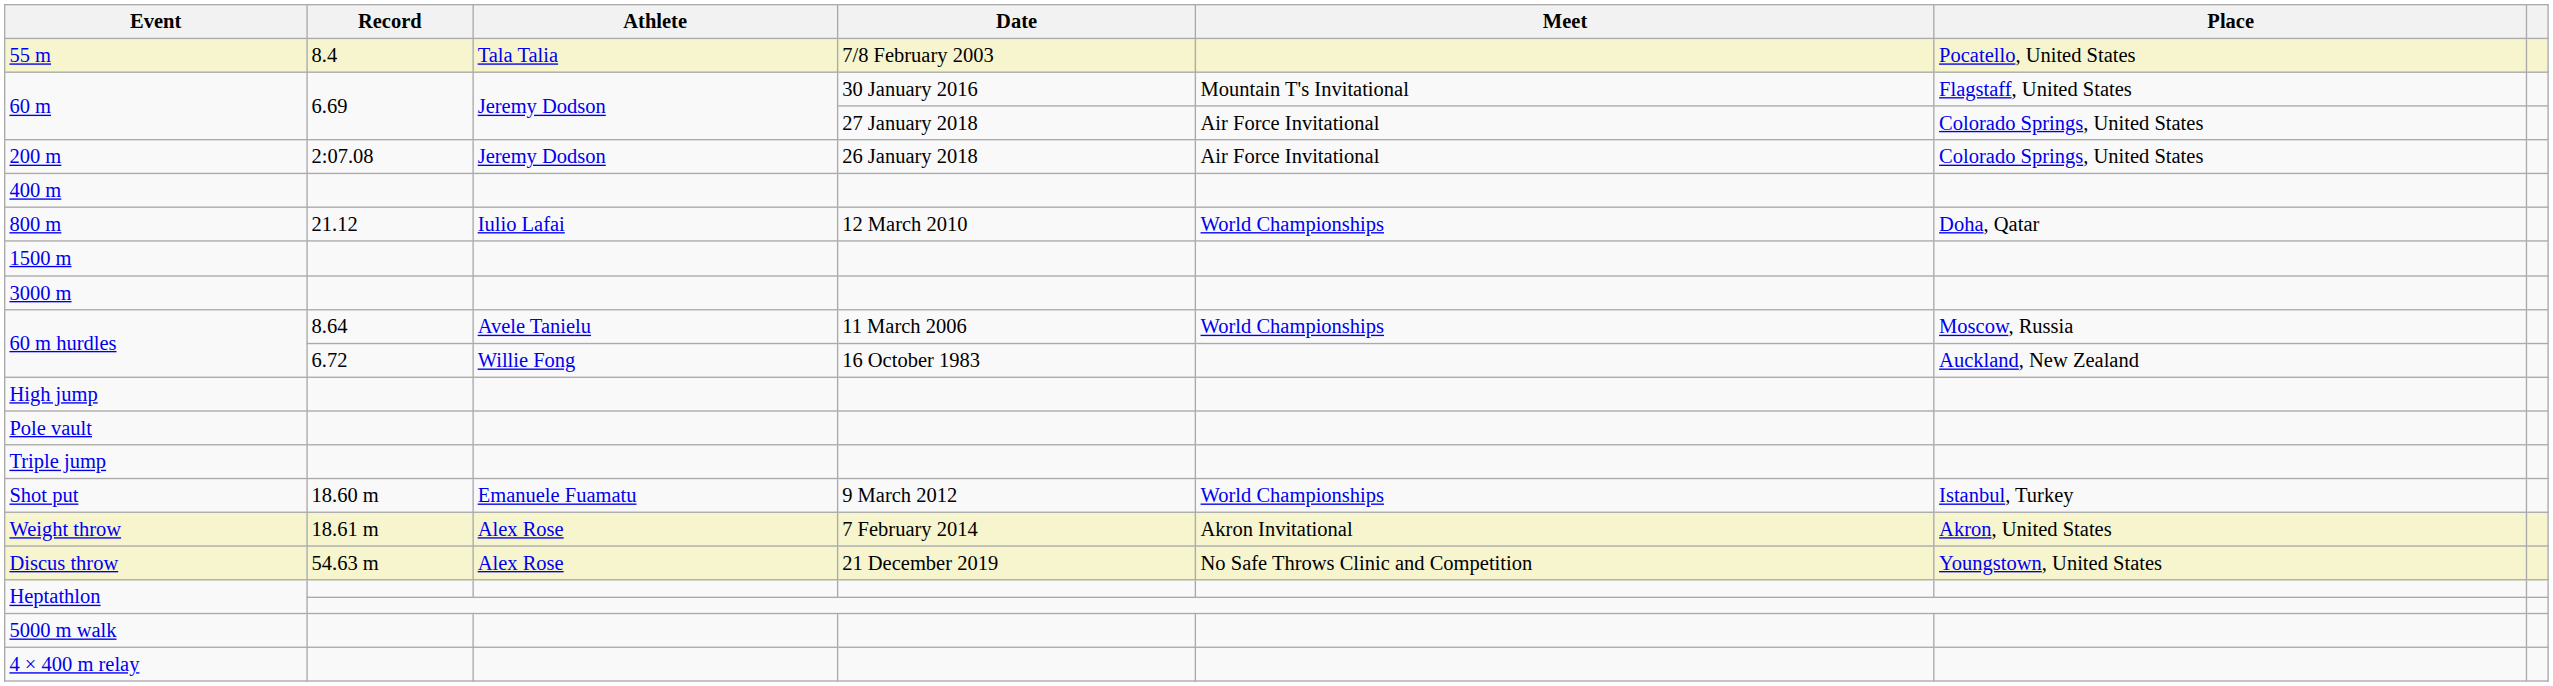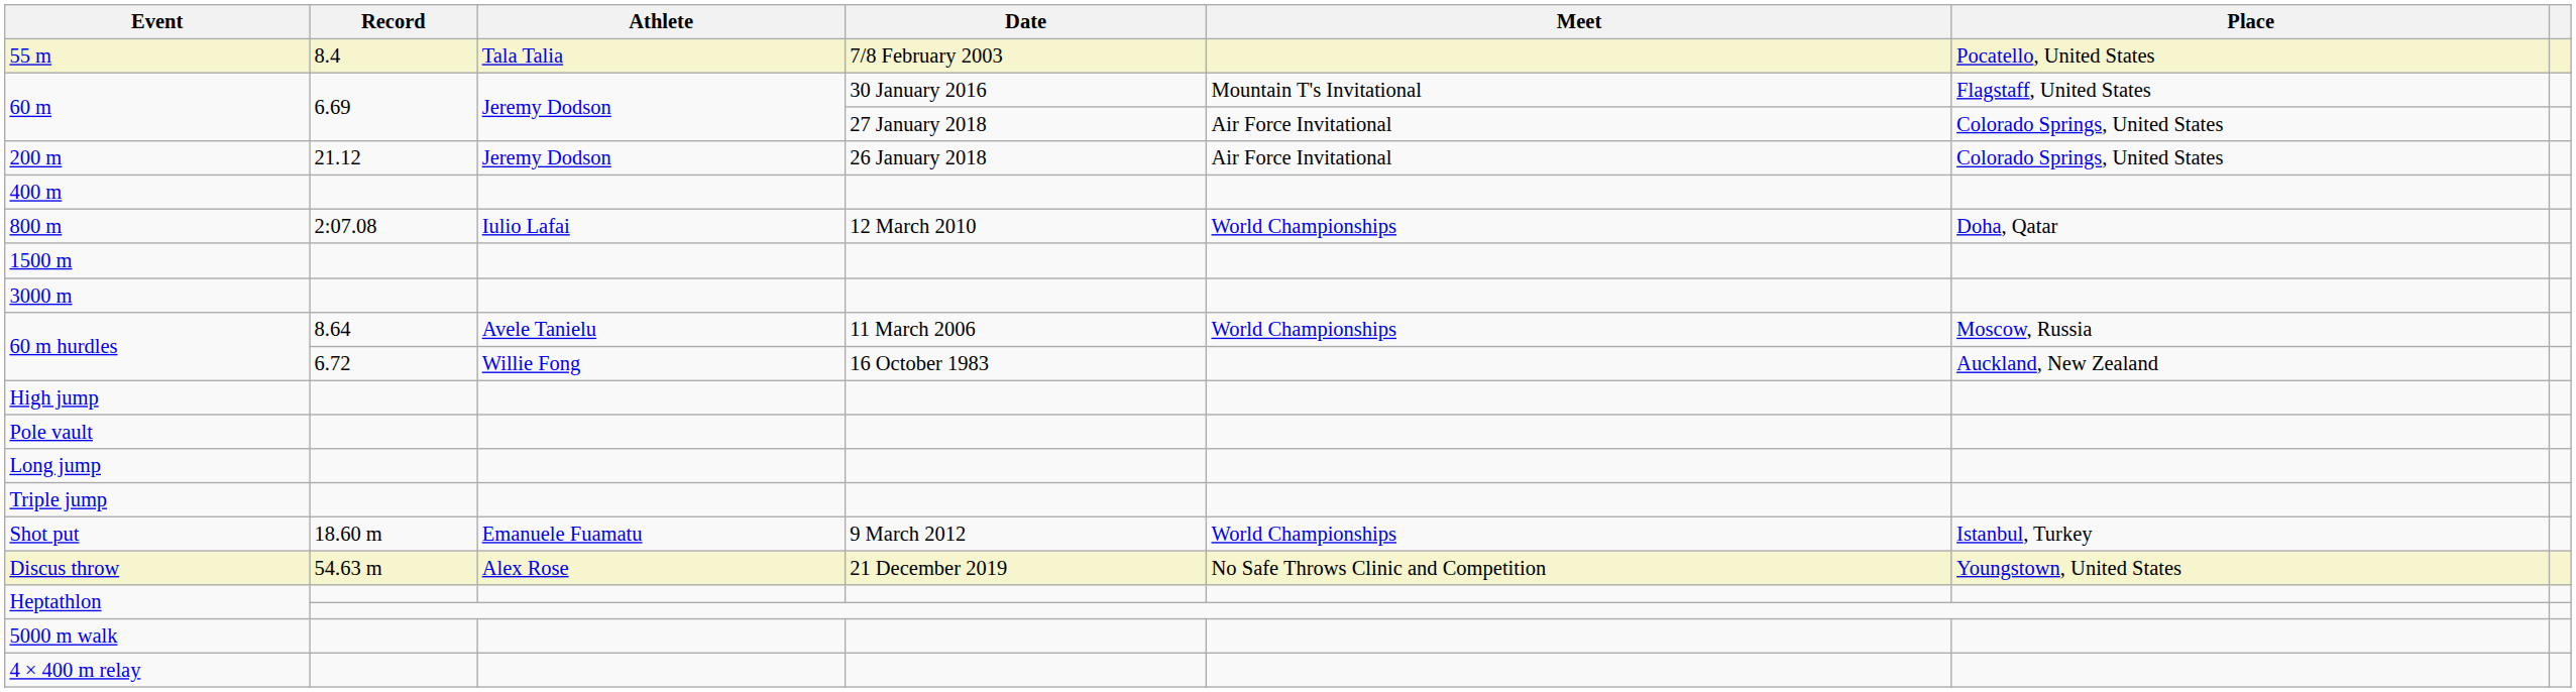200 m | Record: 2:07.08 -> 21.12
800 m | Record: 21.12 -> 2:07.08
+ row: Long jump
- row: Weight throw | 18.61 m | Alex Rose | 7 February 2014 | Akron Invitational | Akron, United States
